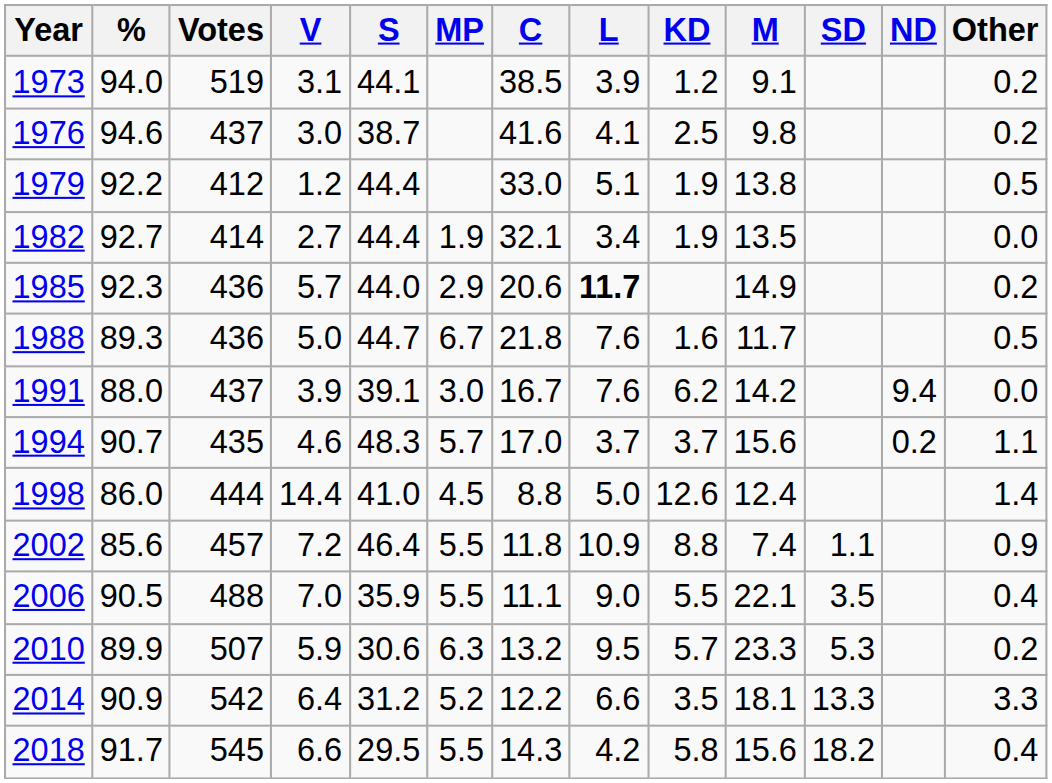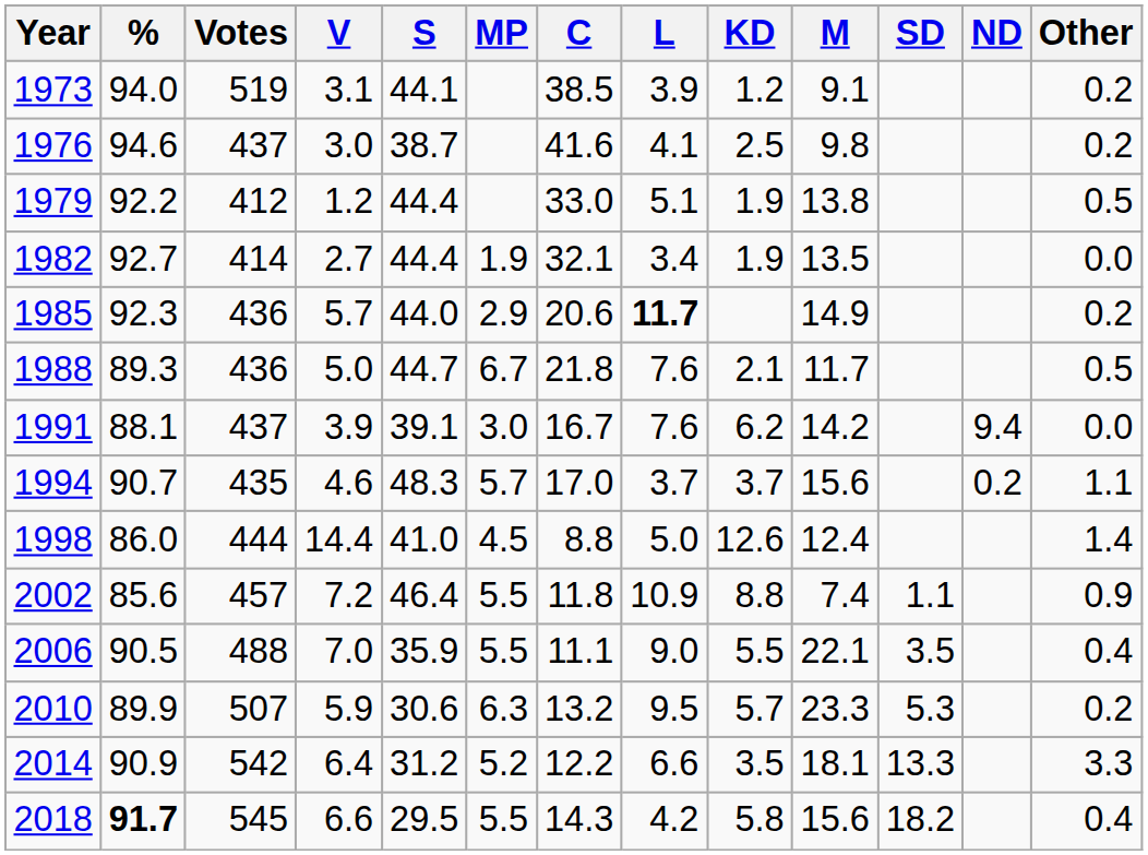1988 | KD: 1.6 -> 2.1
1991 | %: 88.0 -> 88.1
2018 | %: normal -> bold
